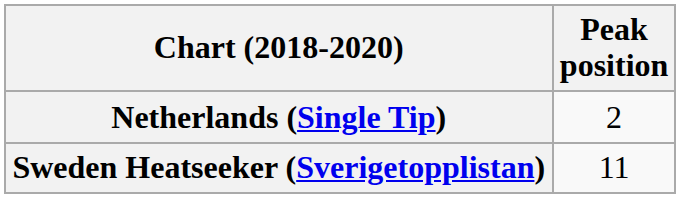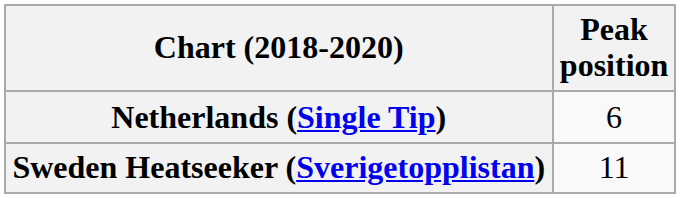Netherlands (Single Tip) | Peak position: 2 -> 6
